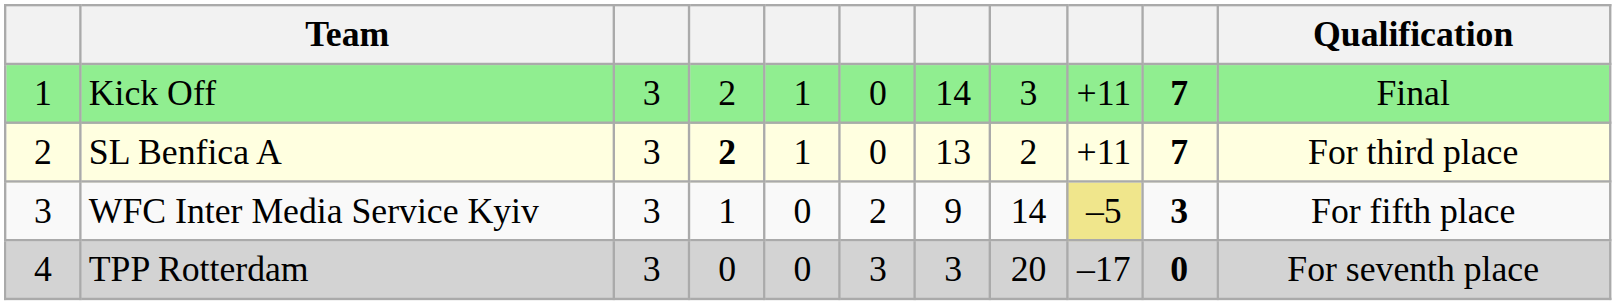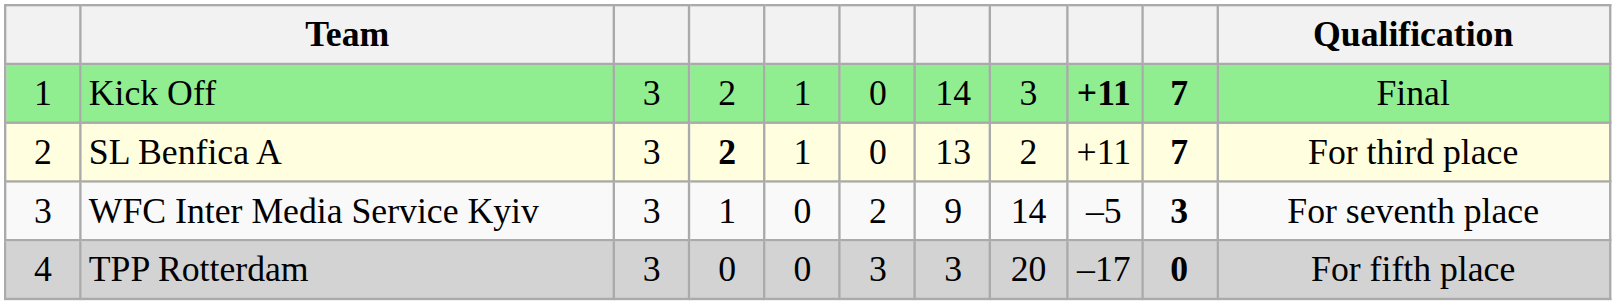Kick Off | column 9: normal -> bold
WFC Inter Media Service Kyiv | column 9: khaki background -> no background
WFC Inter Media Service Kyiv | Qualification: For fifth place -> For seventh place
TPP Rotterdam | Qualification: For seventh place -> For fifth place
